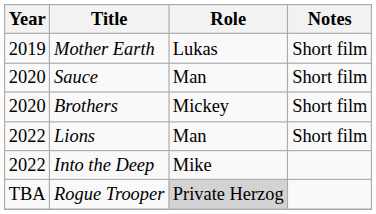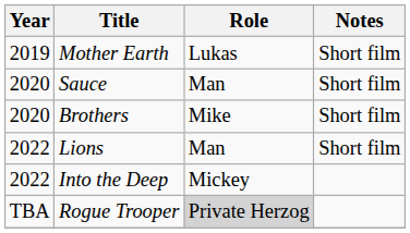Brothers | Role: Mickey -> Mike
Into the Deep | Role: Mike -> Mickey
